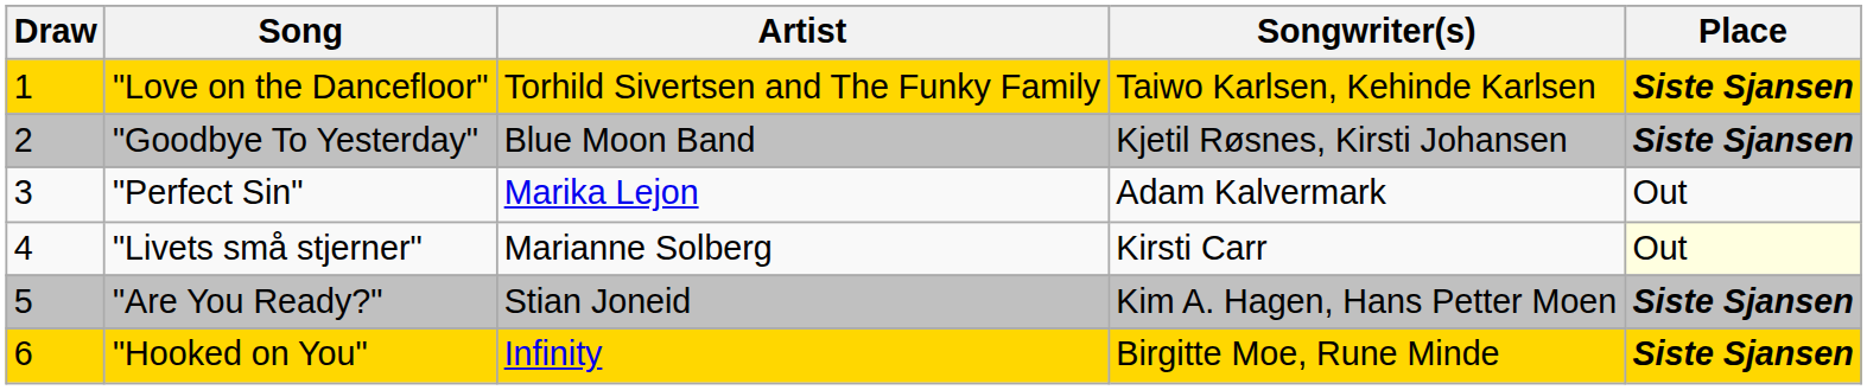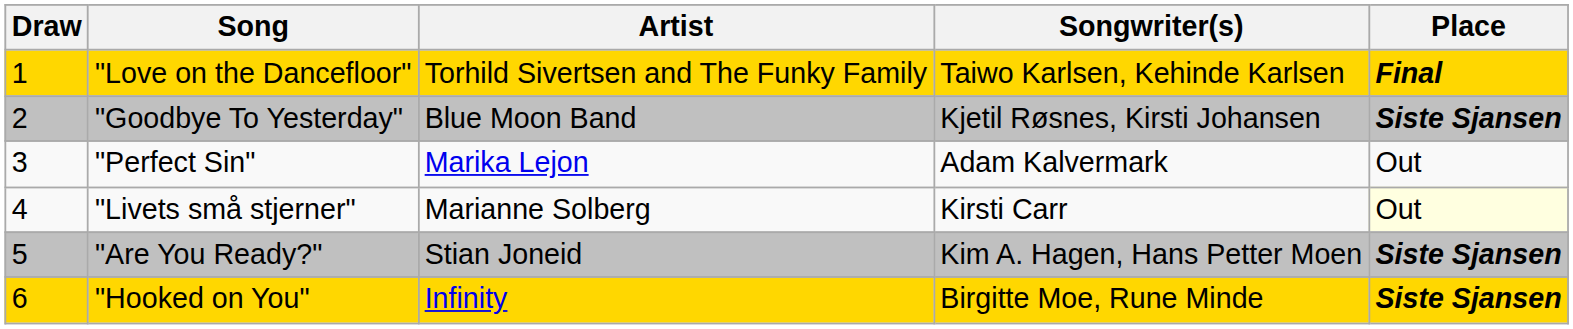"Love on the Dancefloor" | Place: Siste Sjansen -> Final
